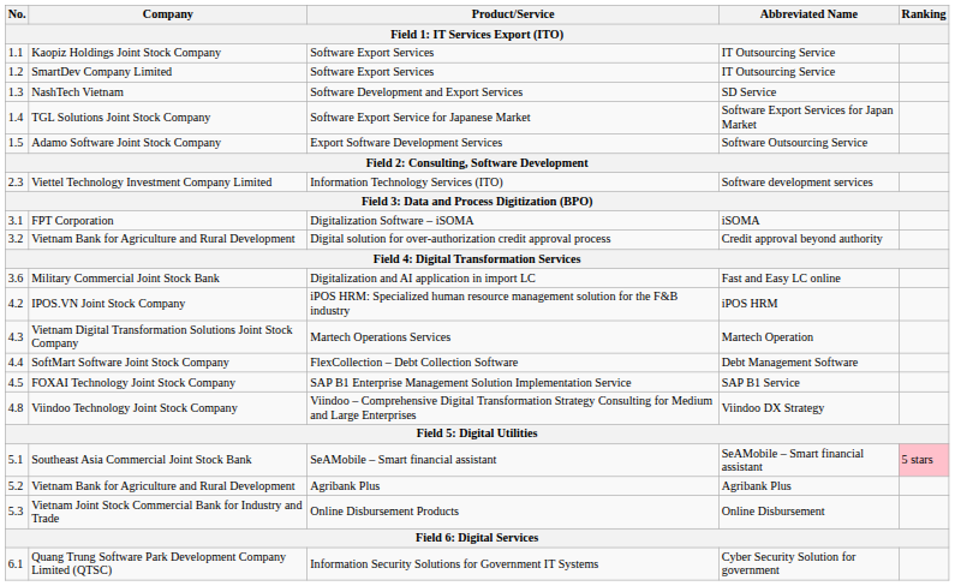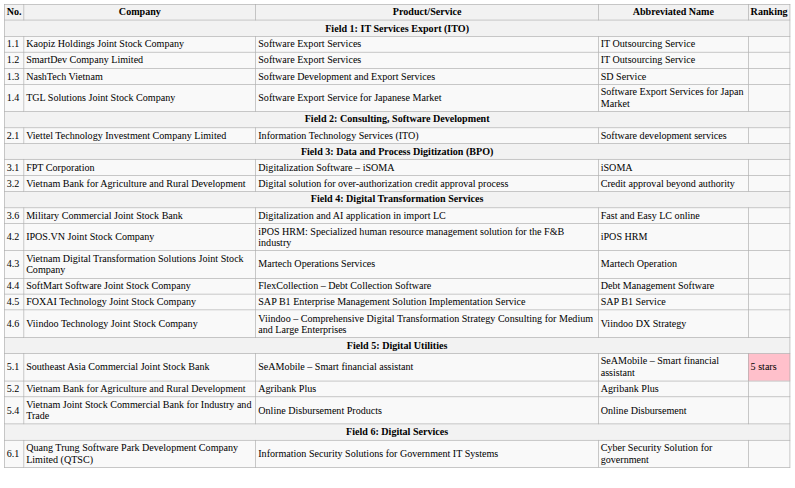- row: 1.5 | Adamo Software Joint Stock Company | Export Software Development Services | Software Outsourcing Service
Viettel Technology Investment Company Limited | No.: 2.3 -> 2.1
Viindoo Technology Joint Stock Company | No.: 4.8 -> 4.6
Vietnam Joint Stock Commercial Bank for Industry and Trade | No.: 5.3 -> 5.4
